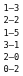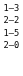- row: 3–1
- row: 0–2
